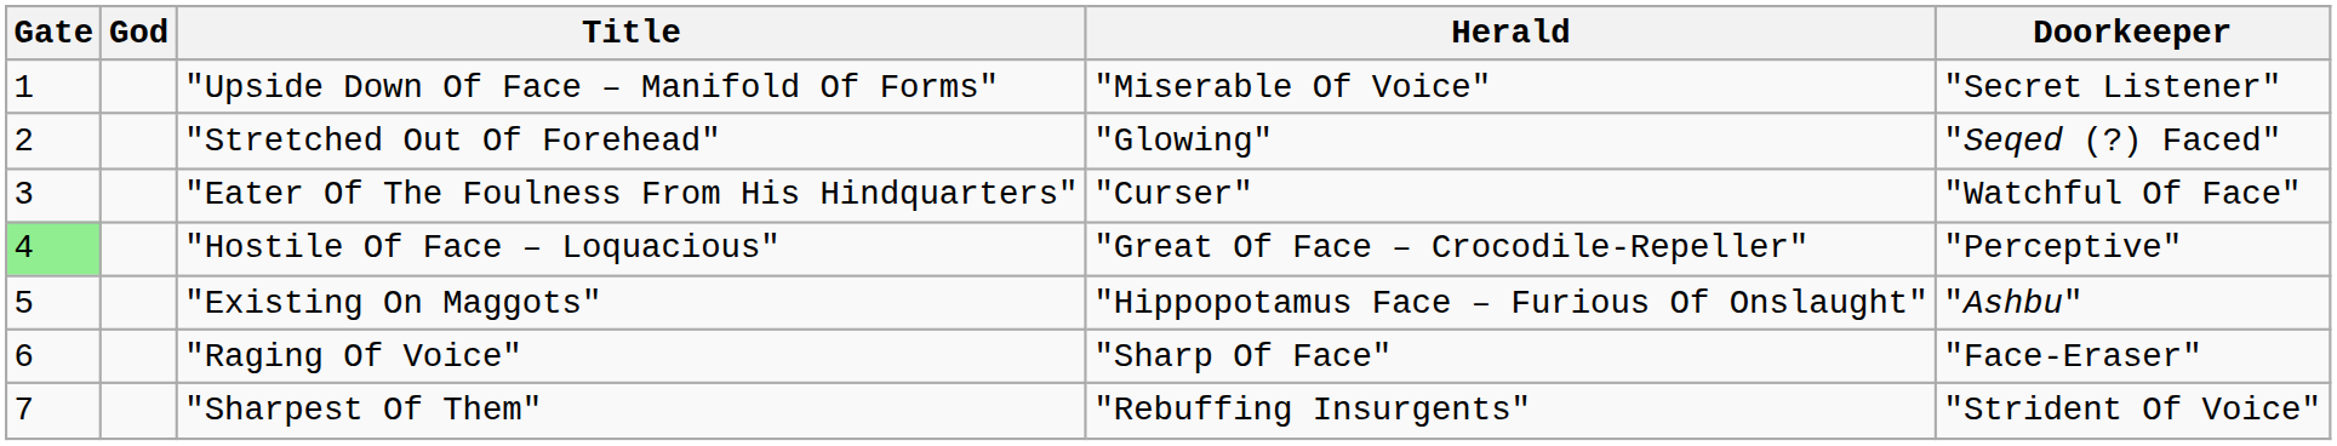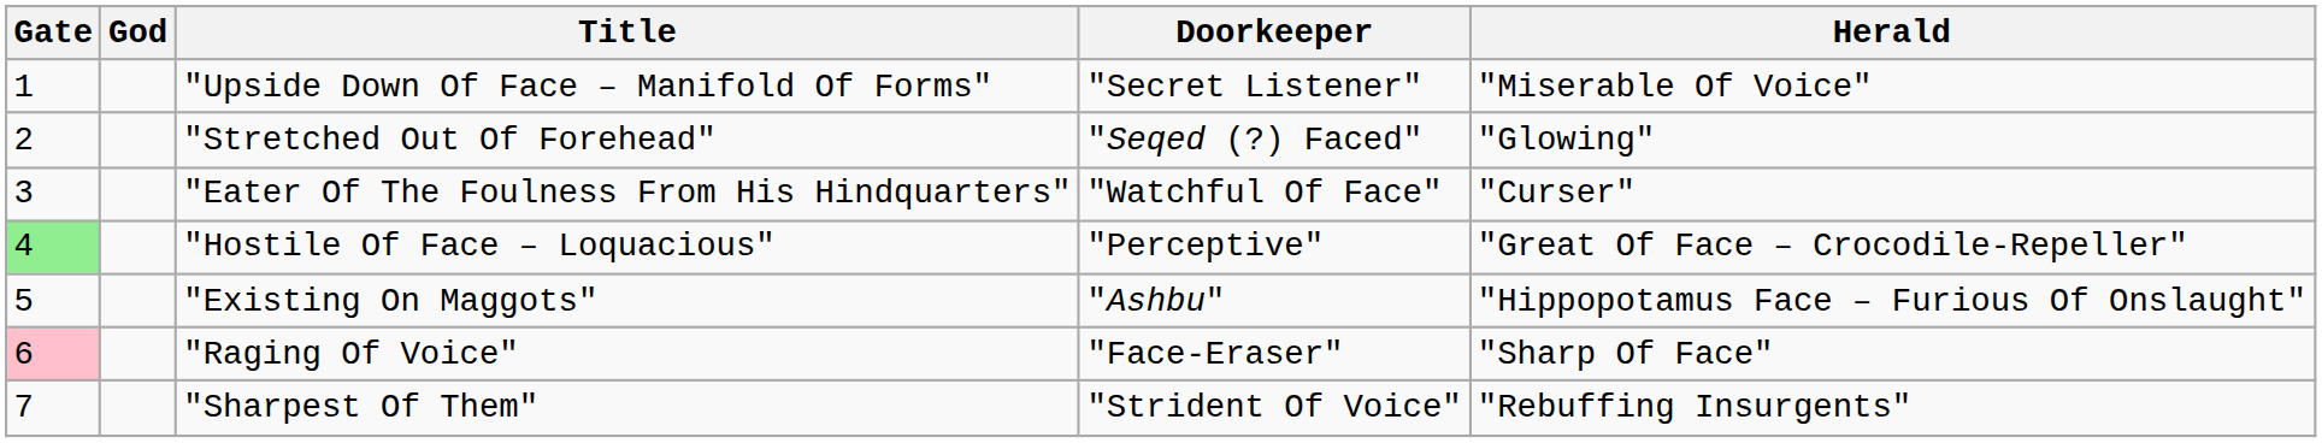columns swapped: Doorkeeper <-> Herald
"Raging Of Voice" | Gate: no background -> pink background
